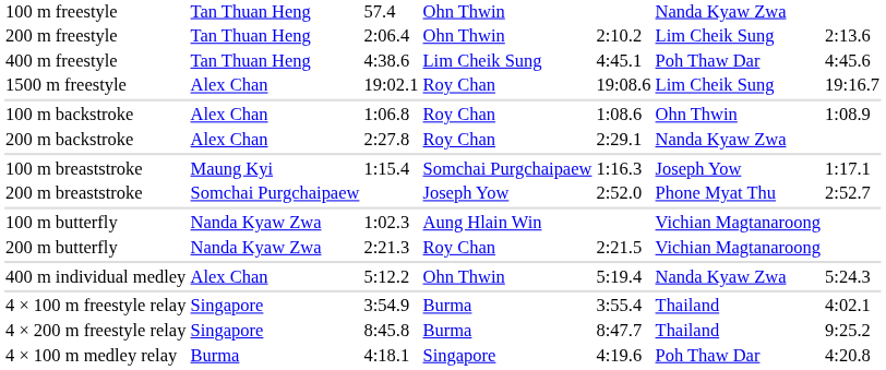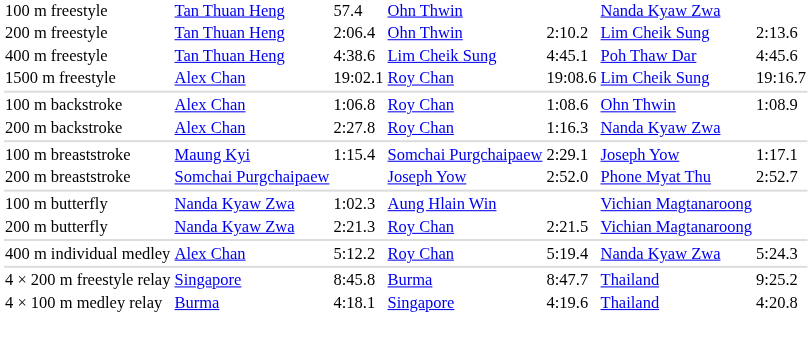200 m backstroke | column 5: 2:29.1 -> 1:16.3
100 m breaststroke | column 5: 1:16.3 -> 2:29.1
400 m individual medley | column 4: Ohn Thwin -> Roy Chan
- row: 4 × 100 m freestyle relay | Singapore | 3:54.9 | Burma | 3:55.4 | Thailand | 4:02.1
4 × 100 m medley relay | column 6: Poh Thaw Dar -> Thailand
